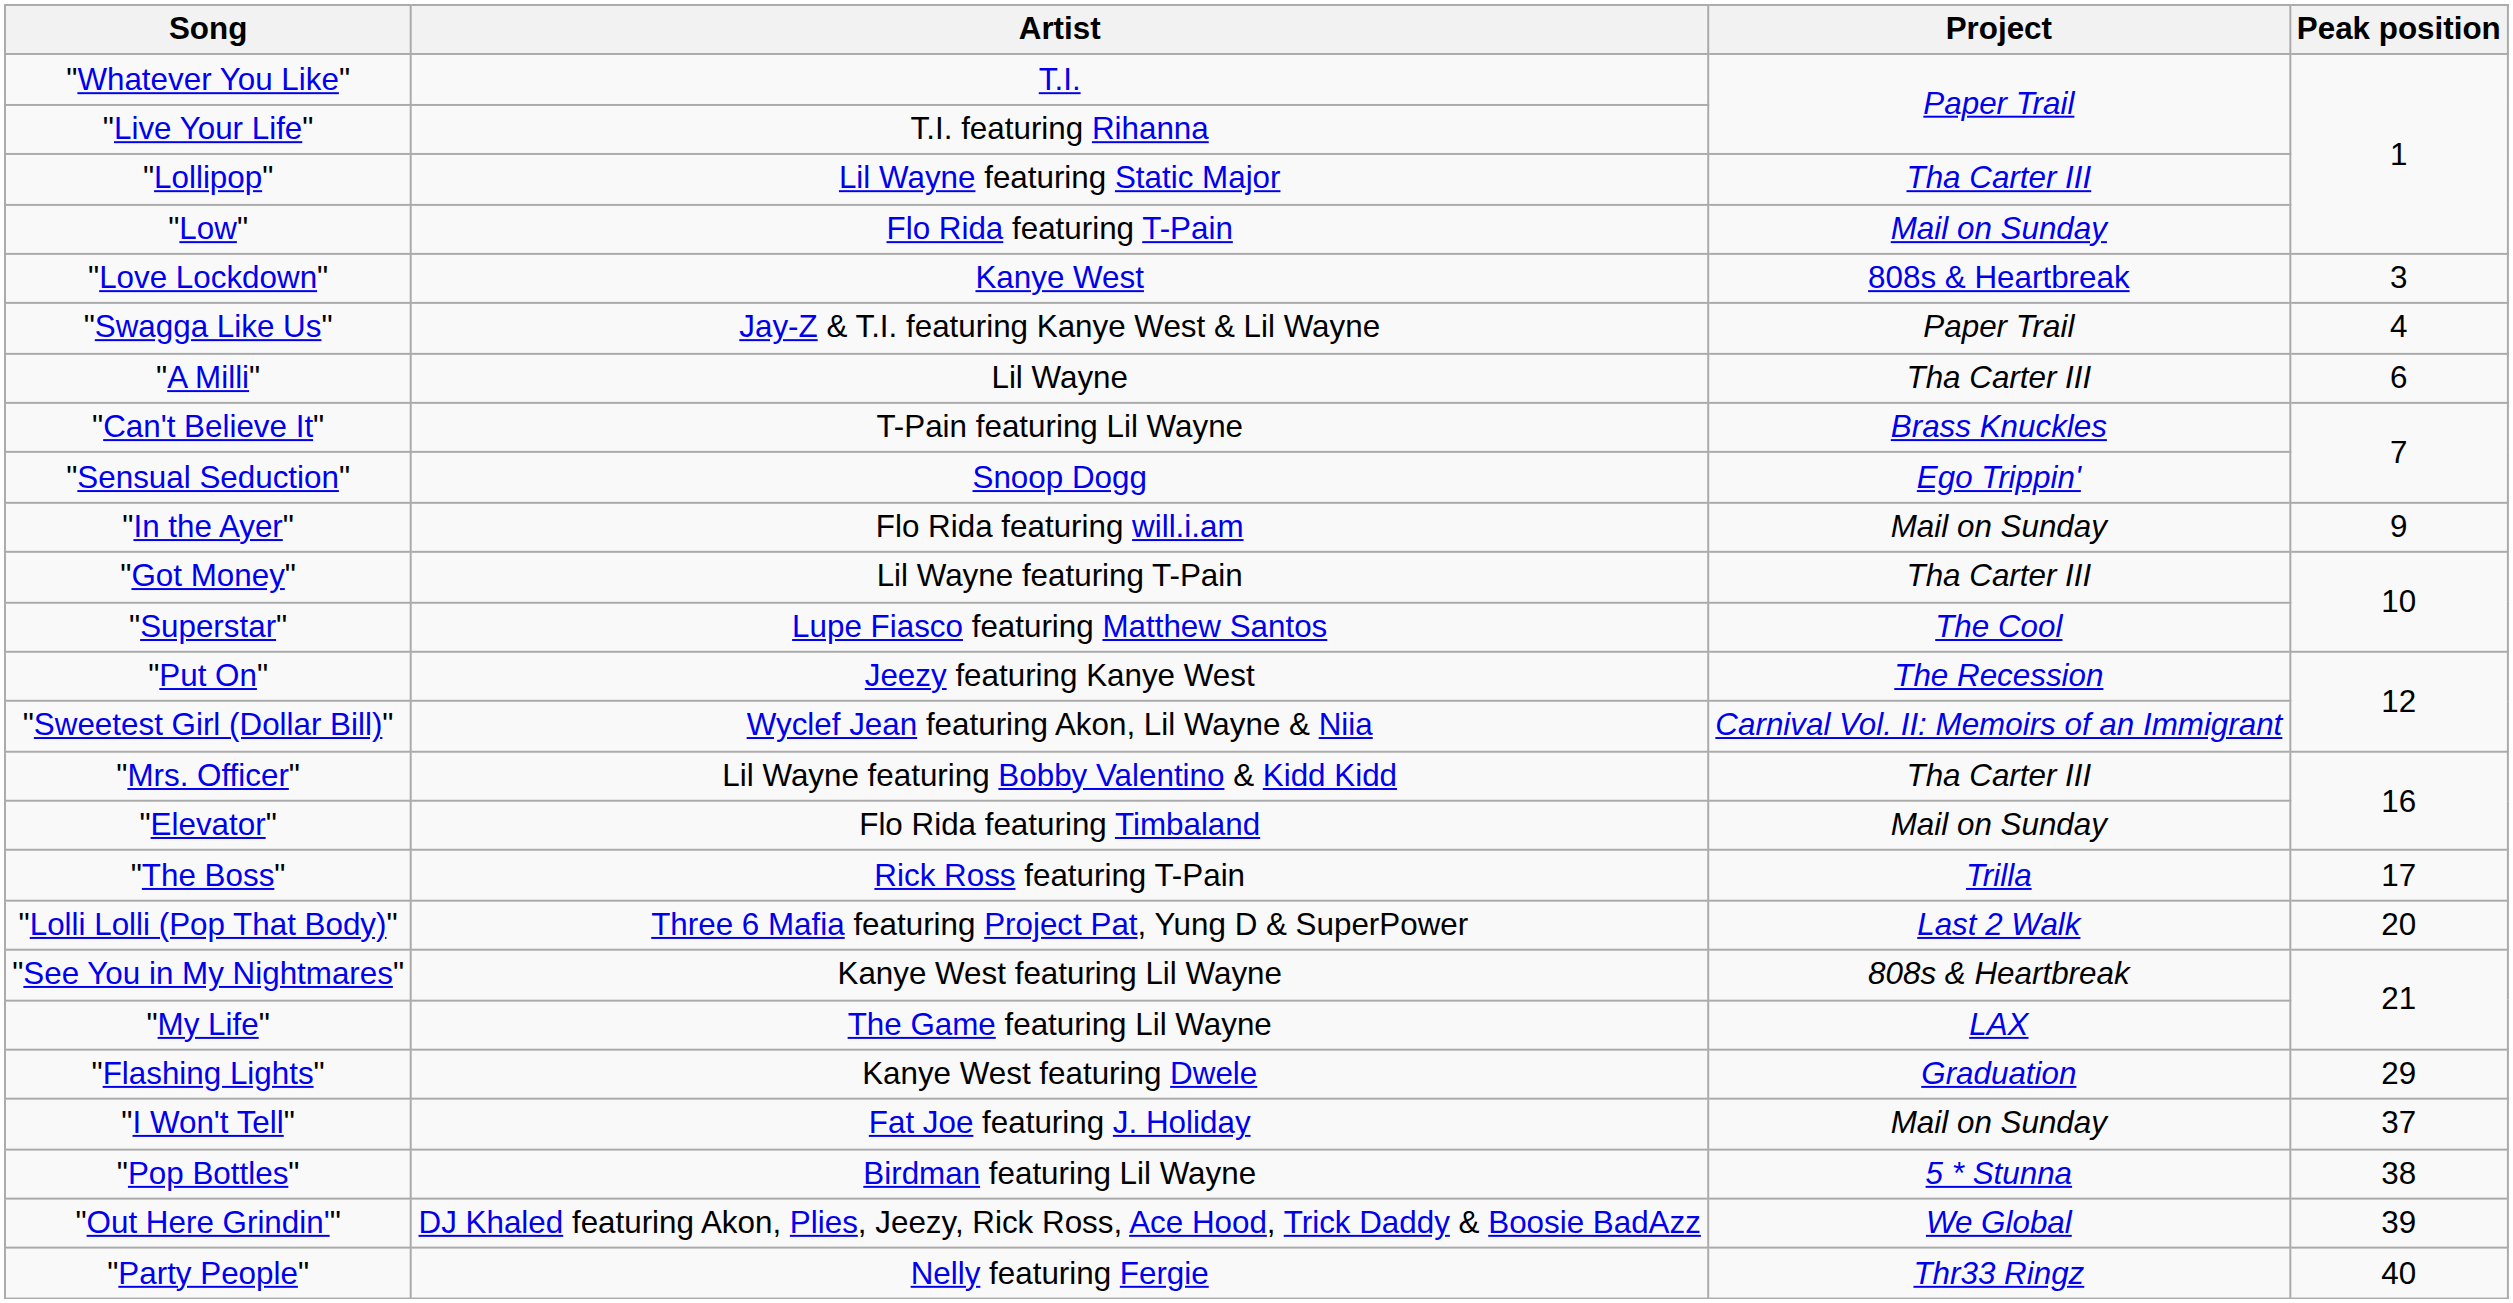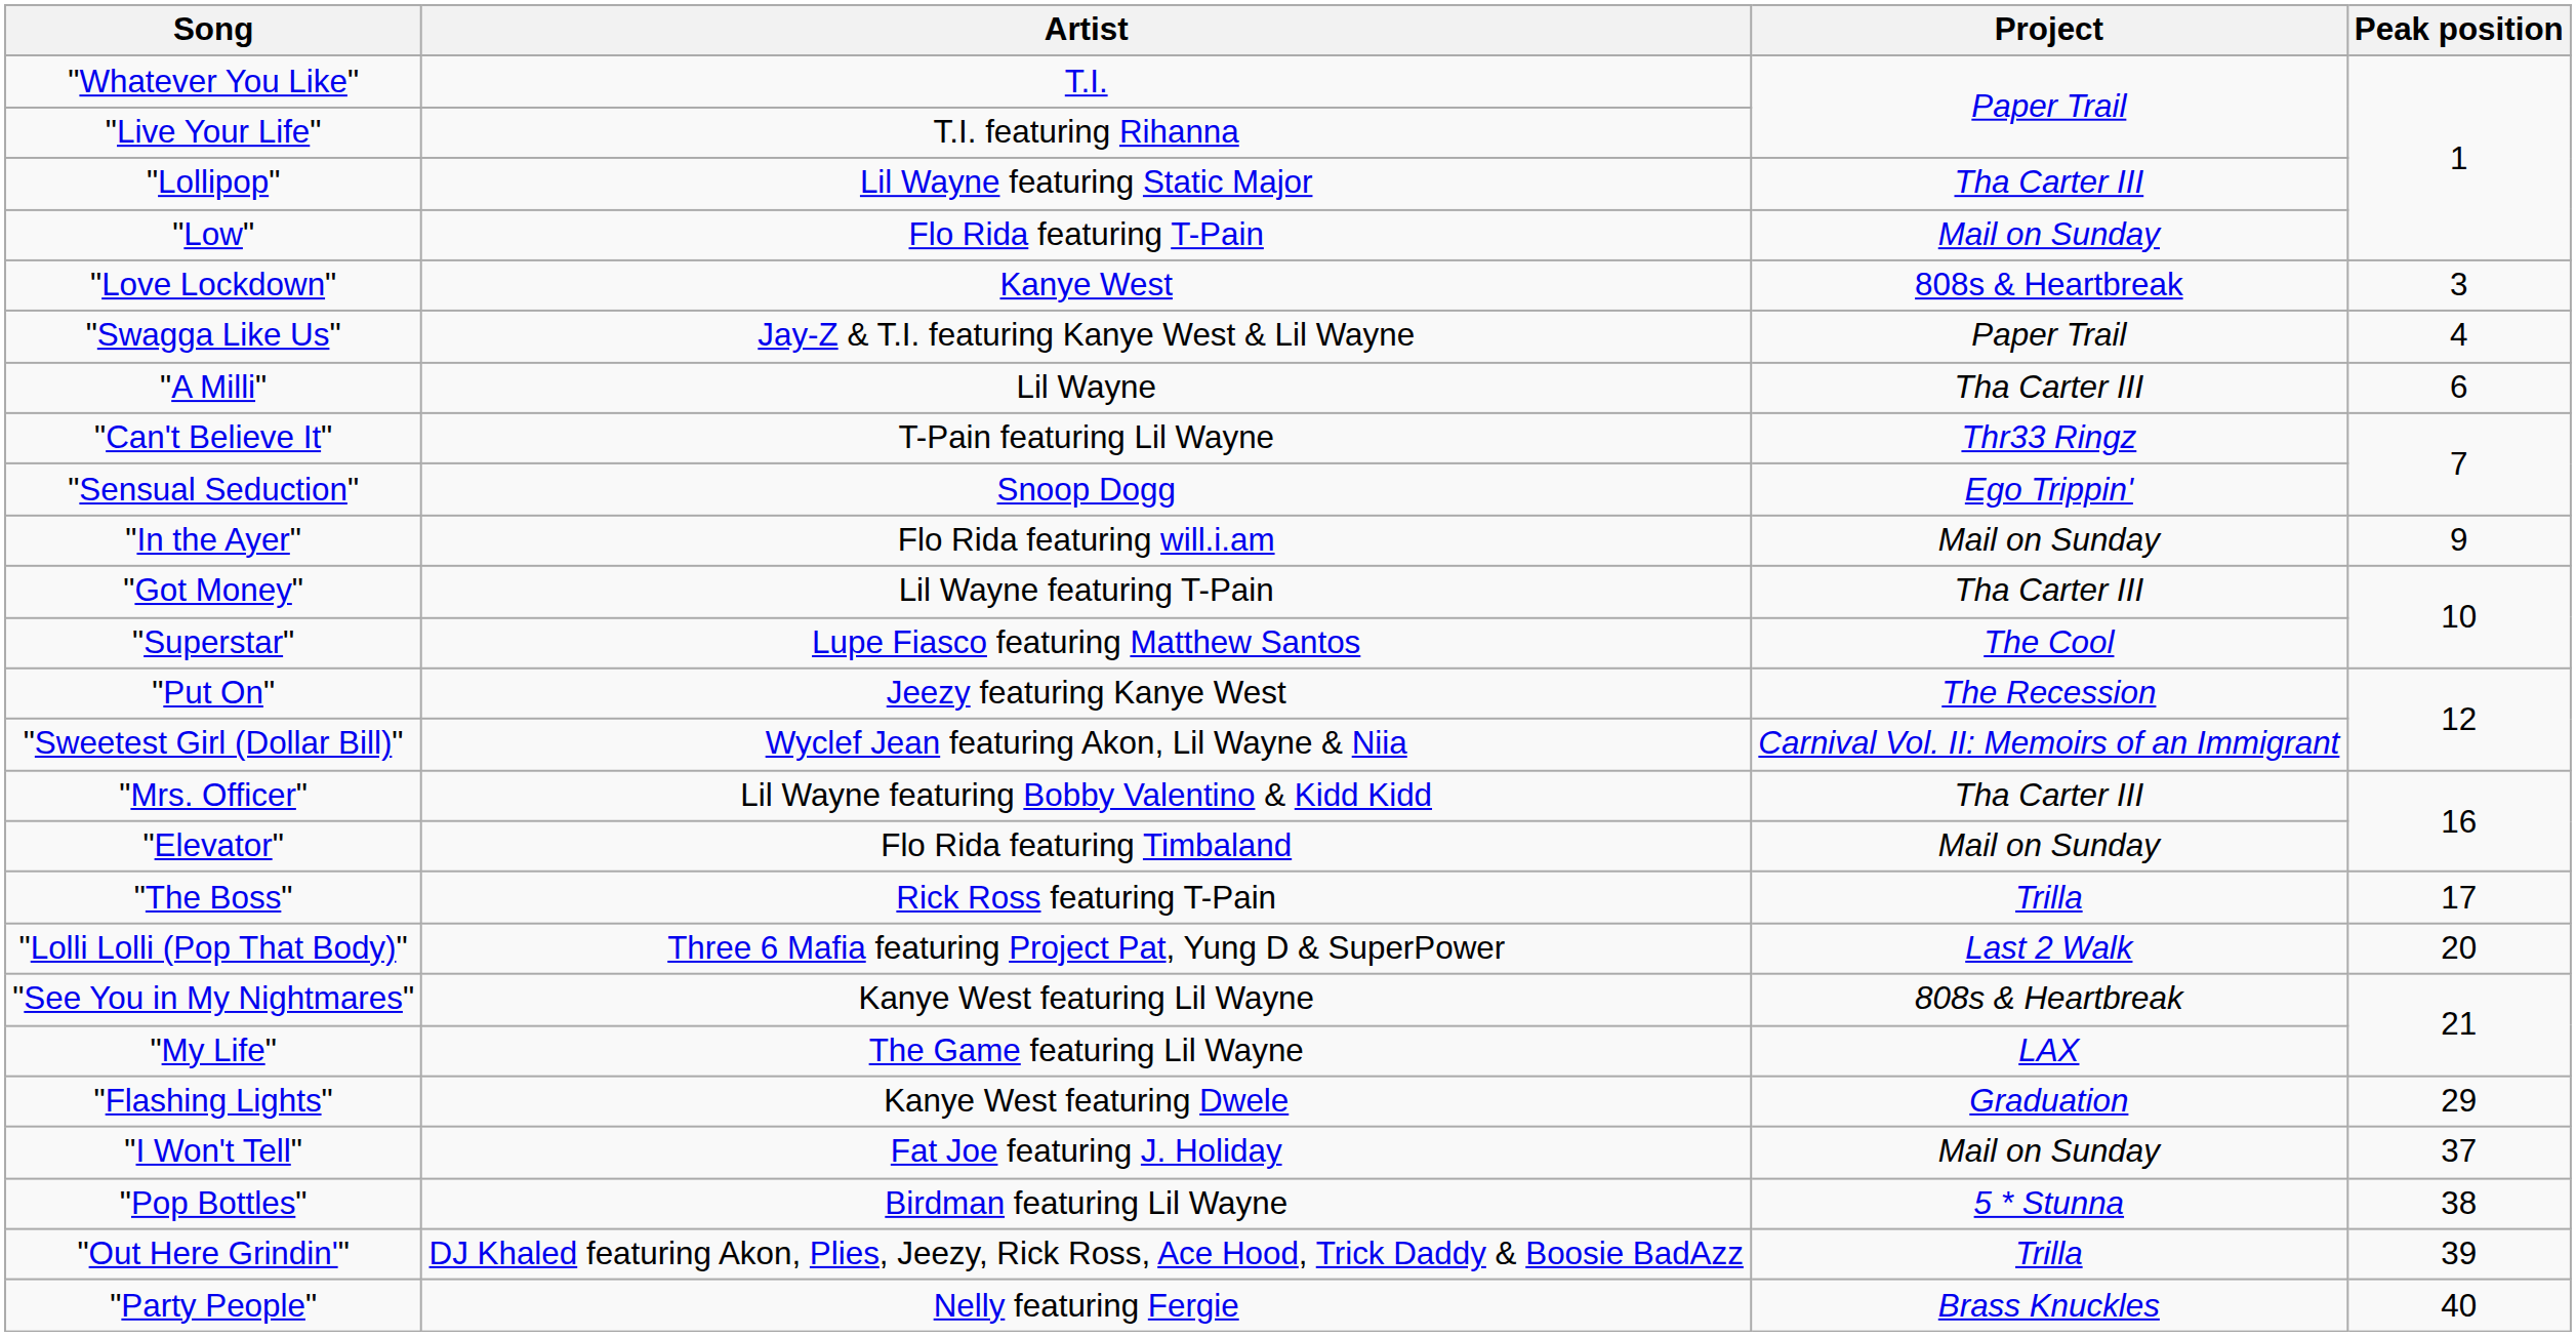"Can't Believe It" | Project: Brass Knuckles -> Thr33 Ringz
"Out Here Grindin'" | Project: We Global -> Trilla
"Party People" | Project: Thr33 Ringz -> Brass Knuckles
